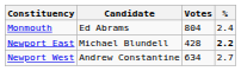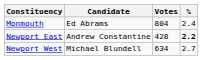Newport East | Candidate: Michael Blundell -> Andrew Constantine
Newport West | Candidate: Andrew Constantine -> Michael Blundell
